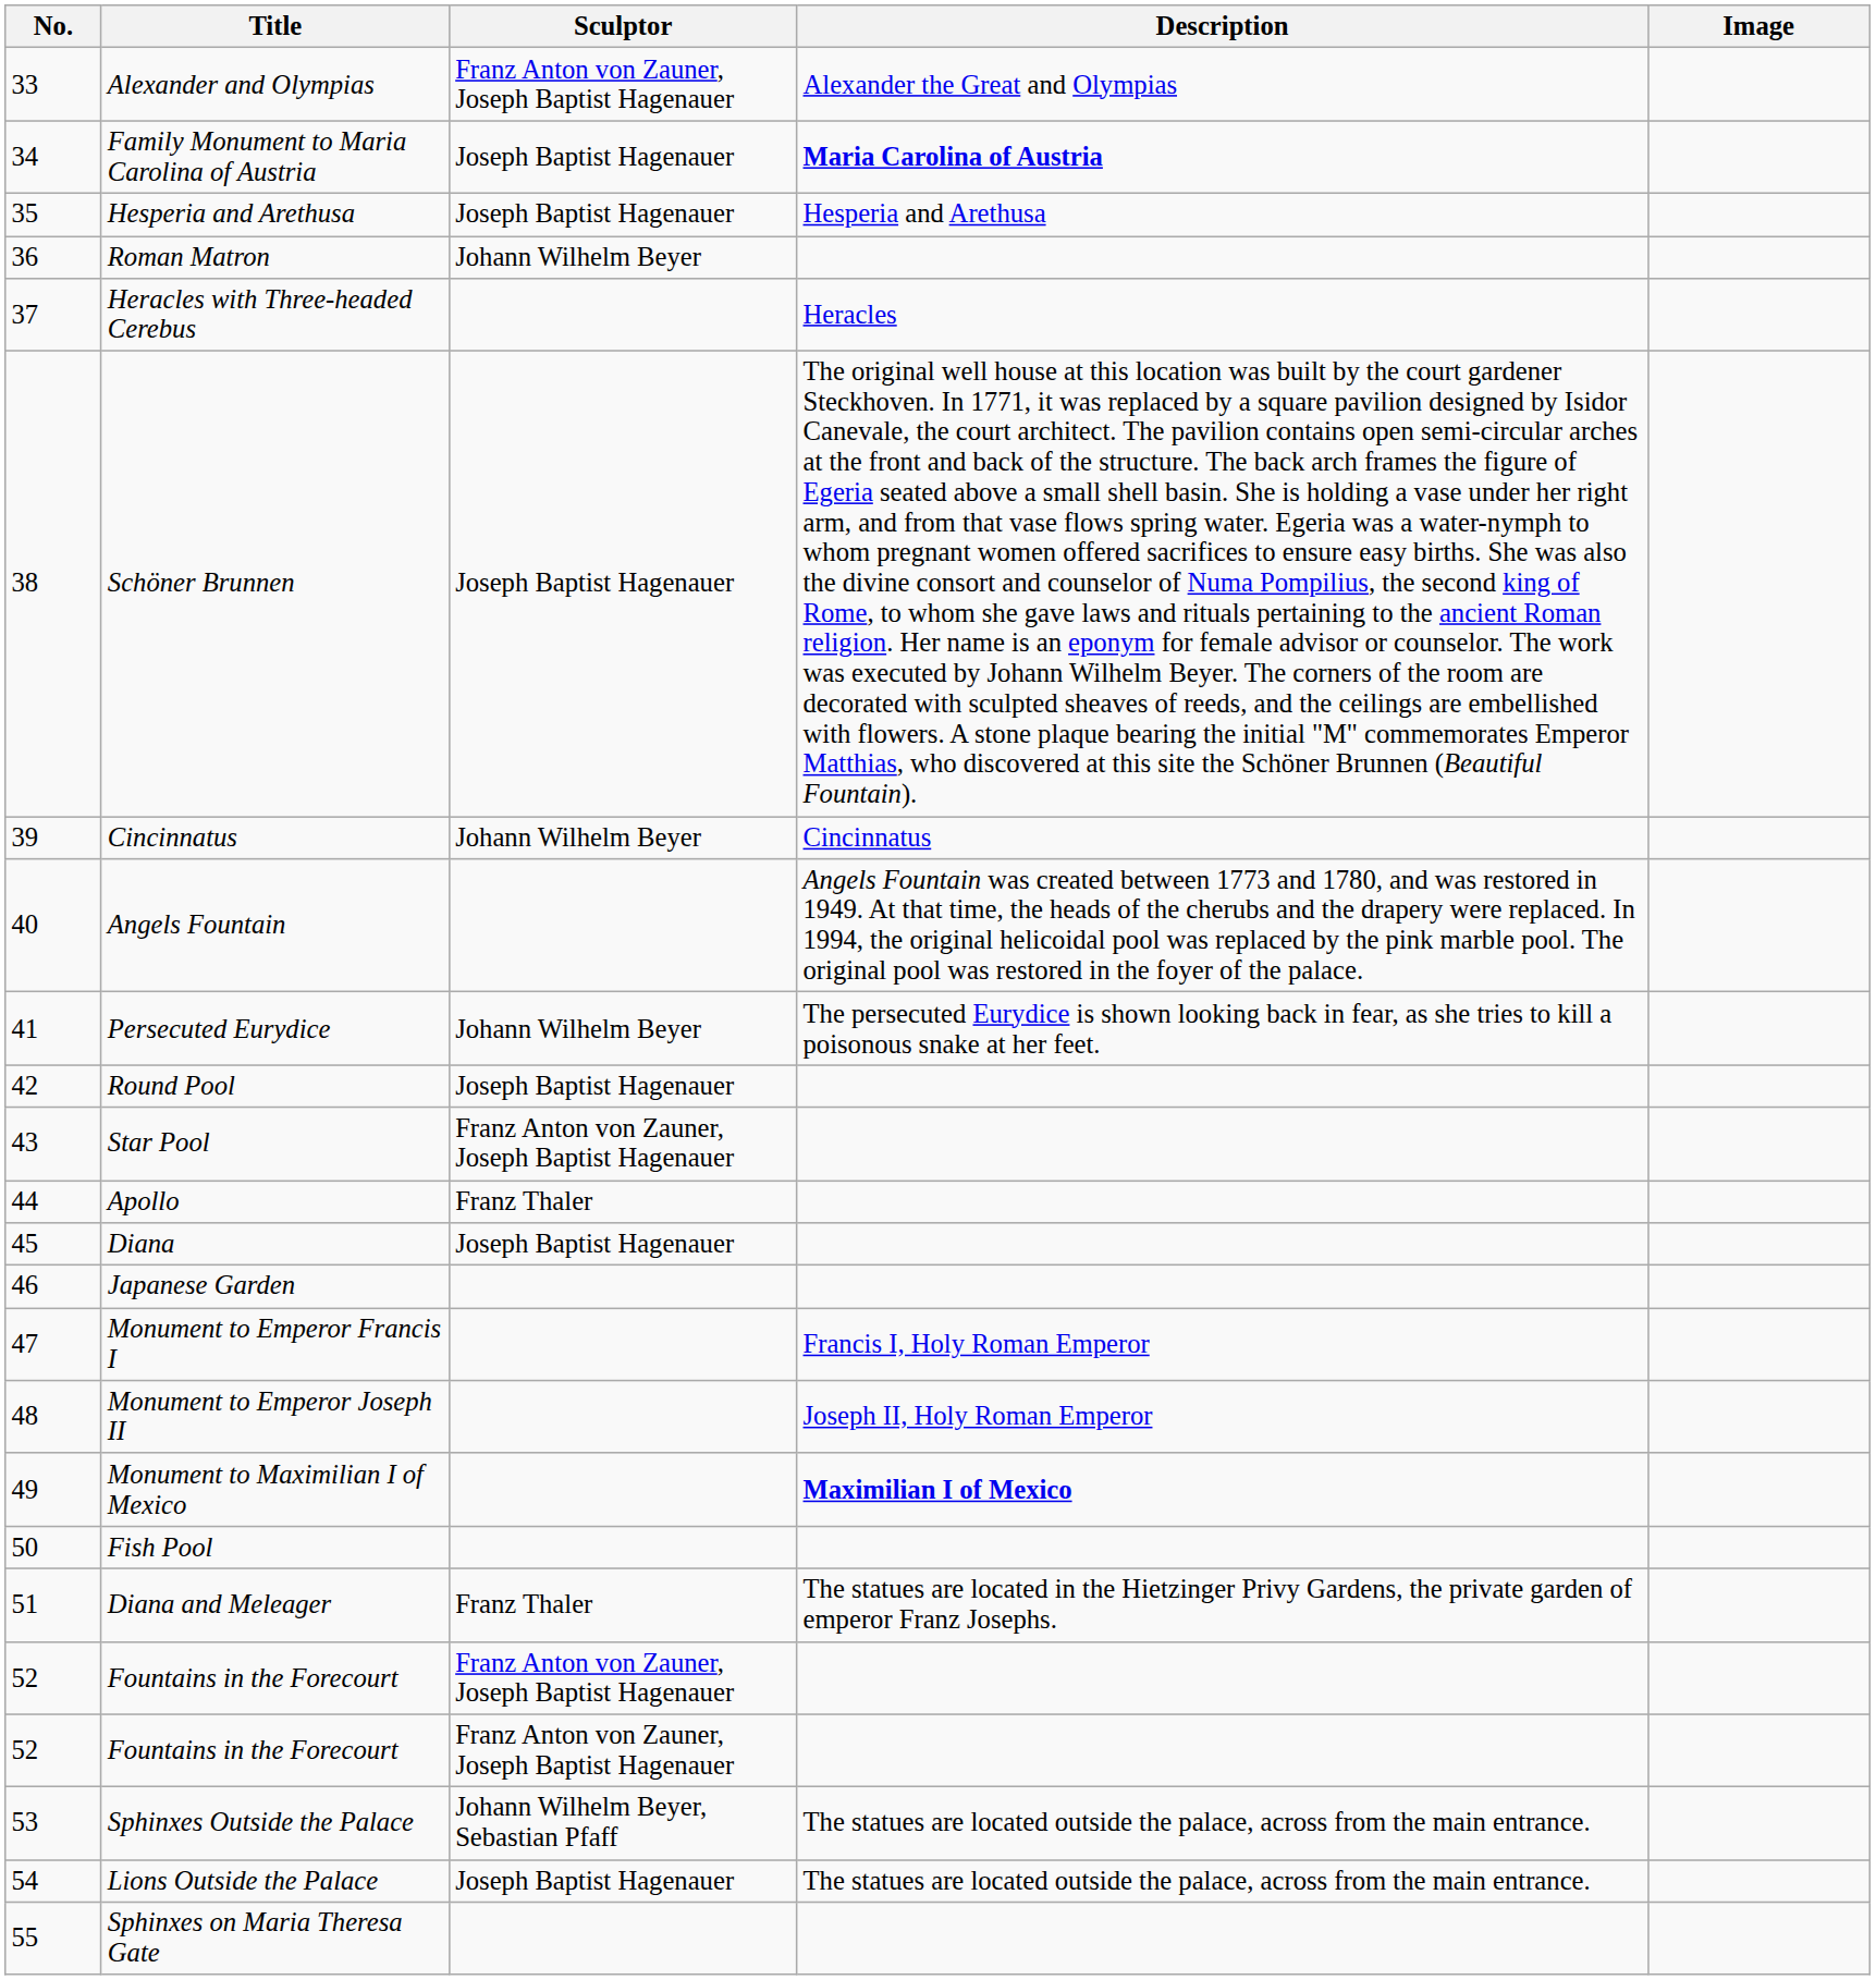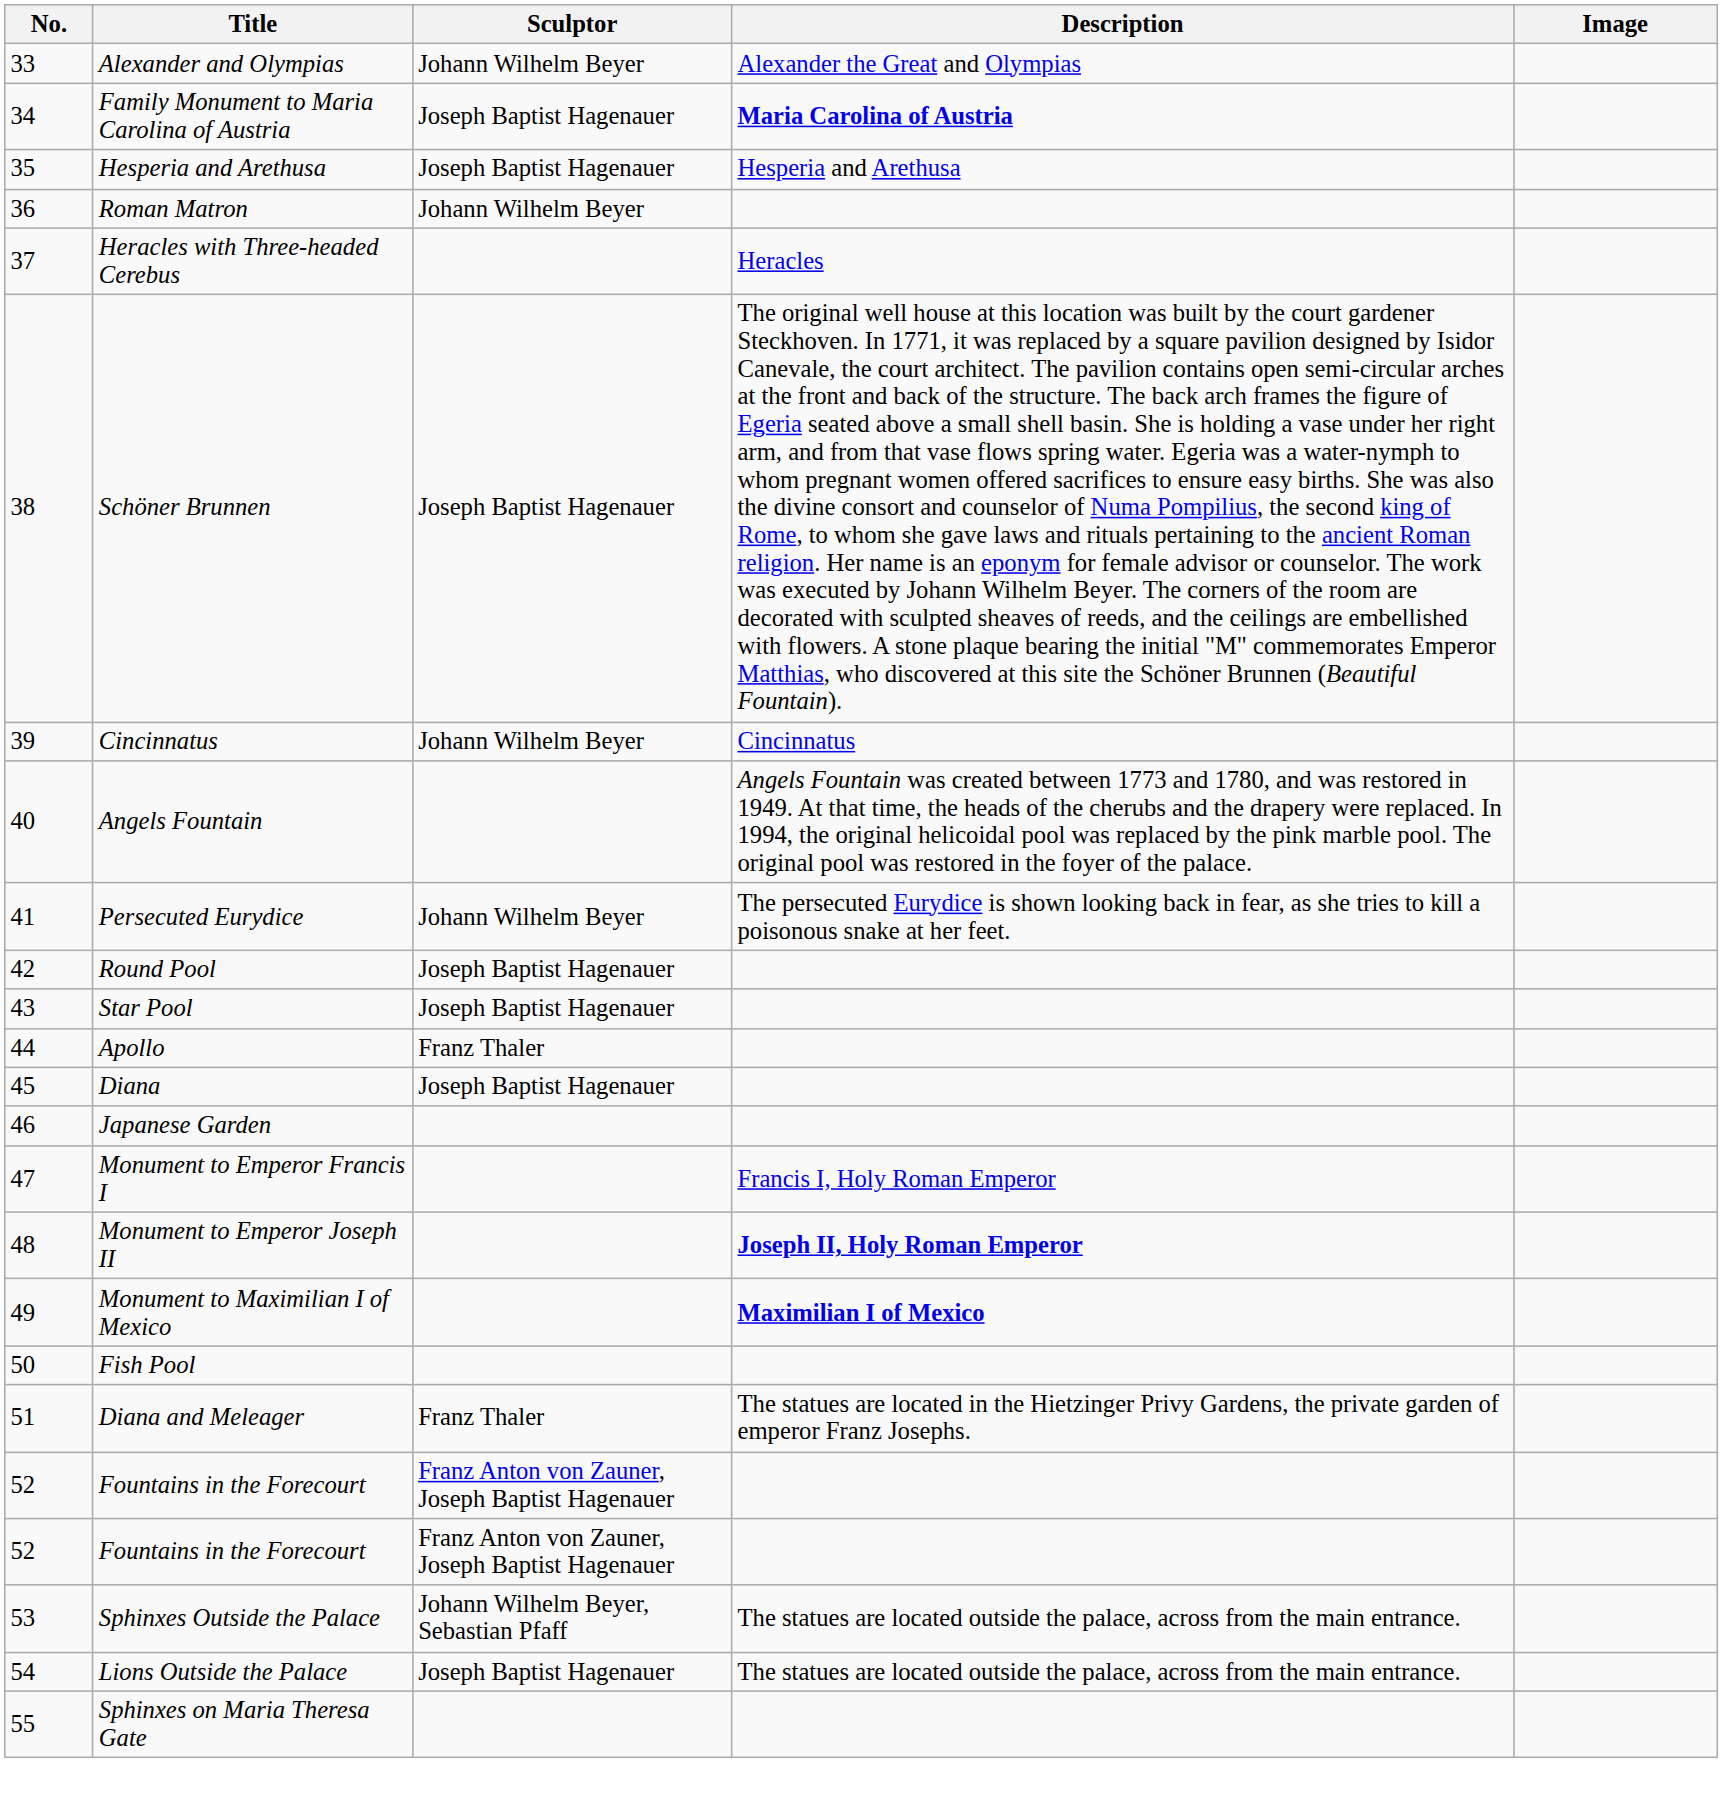Alexander and Olympias | Sculptor: Franz Anton von Zauner, Joseph Baptist Hagenauer -> Johann Wilhelm Beyer
Star Pool | Sculptor: Franz Anton von Zauner, Joseph Baptist Hagenauer -> Joseph Baptist Hagenauer
Monument to Emperor Joseph II | Description: normal -> bold
